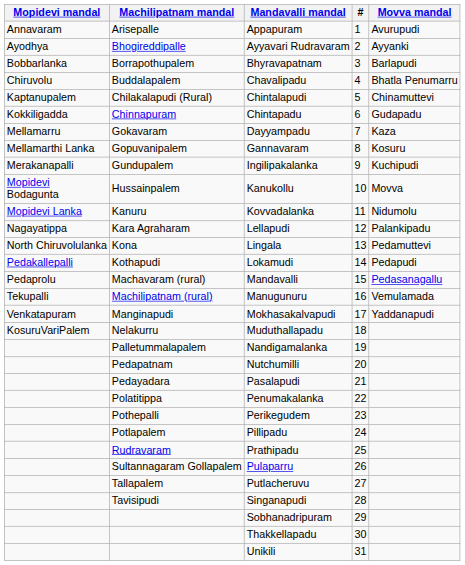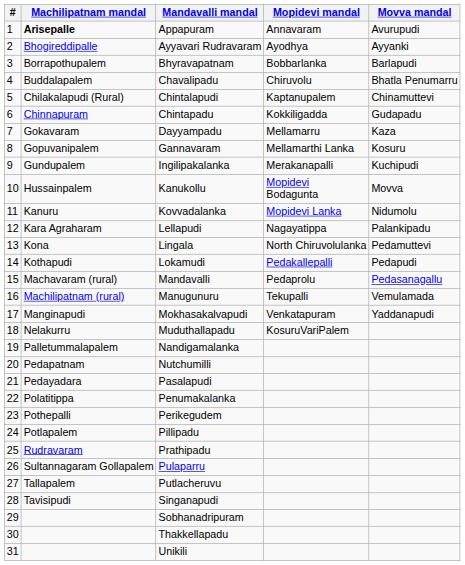columns swapped: # <-> Mopidevi mandal
Appapuram | Machilipatnam mandal: normal -> bold
